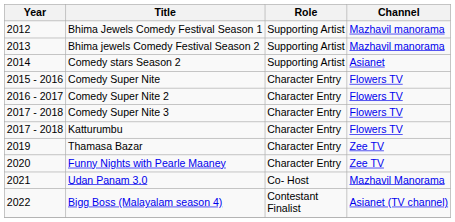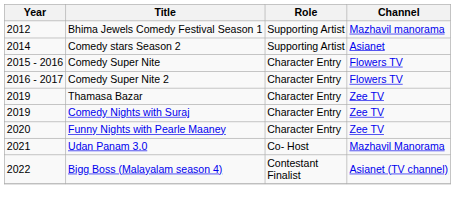- row: 2013 | Bhima jewels Comedy Festival Season 2 | Supporting Artist | Mazhavil manorama
- row: 2017 - 2018 | Comedy Super Nite 3 | Character Entry | Flowers TV
- row: 2017 - 2018 | Katturumbu | Character Entry | Flowers TV
+ row: 2019 | Comedy Nights with Suraj | Character Entry | Zee TV
